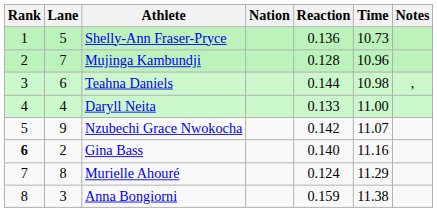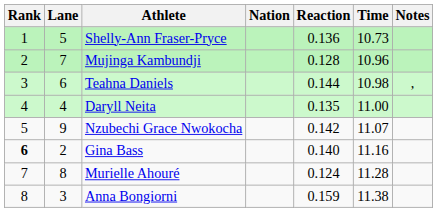Daryll Neita | Reaction: 0.133 -> 0.135
Murielle Ahouré | Time: 11.29 -> 11.28
